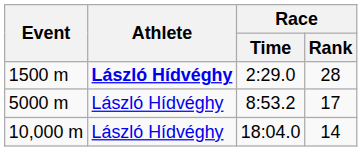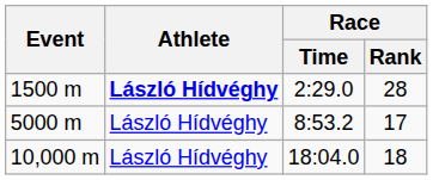10,000 m | Race / Rank: 14 -> 18
